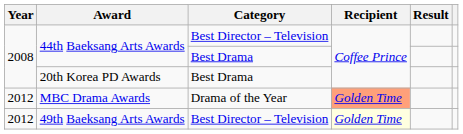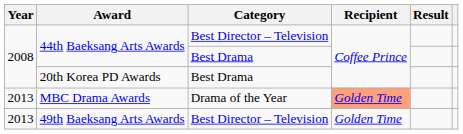MBC Drama Awards | Year: 2012 -> 2013
49th Baeksang Arts Awards | Year: 2012 -> 2013
49th Baeksang Arts Awards | Recipient: lightyellow background -> no background
